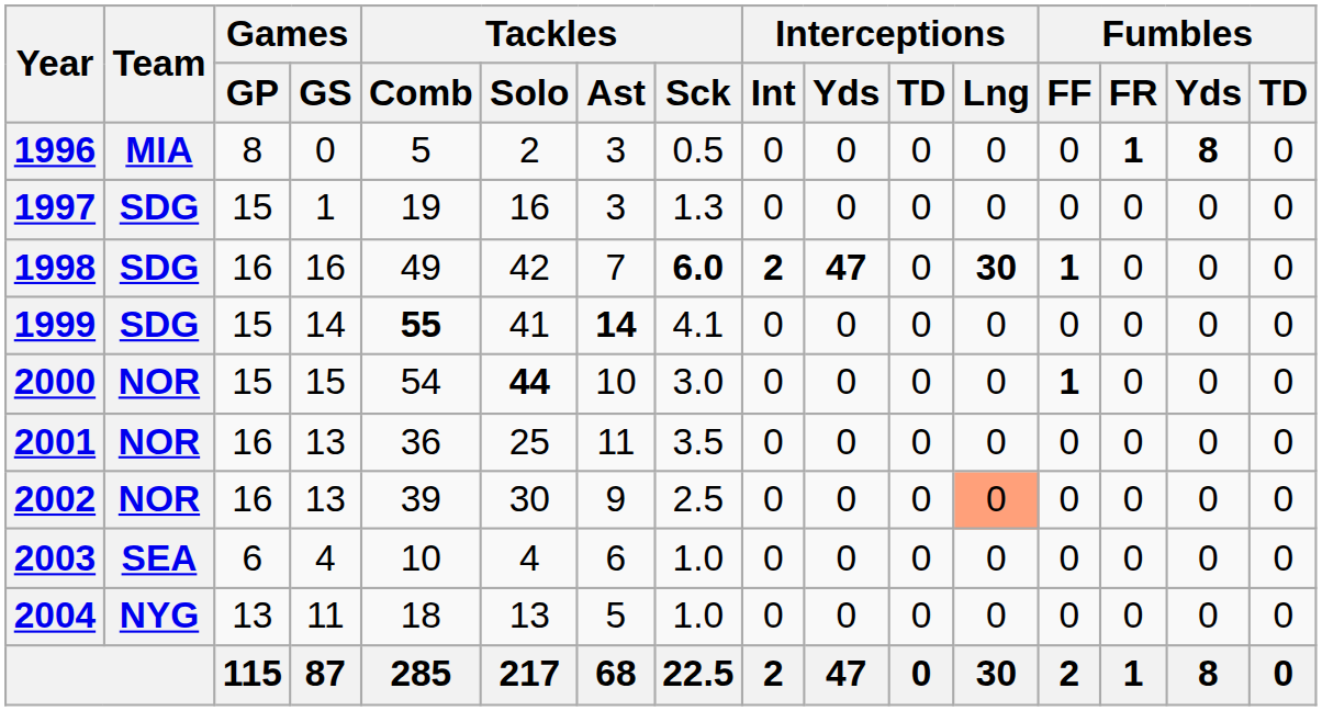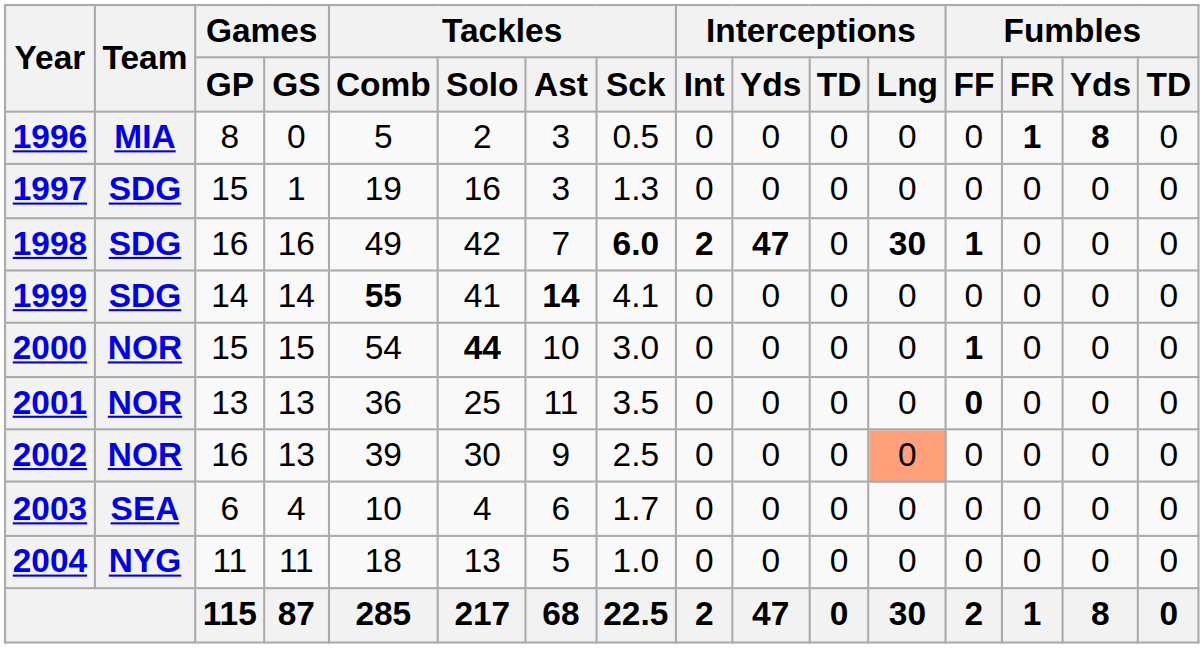1999 | Games / GP: 15 -> 14
2001 | Games / GP: 16 -> 13
2001 | Fumbles / FF: normal -> bold
2003 | Tackles / Sck: 1.0 -> 1.7
2004 | Games / GP: 13 -> 11
